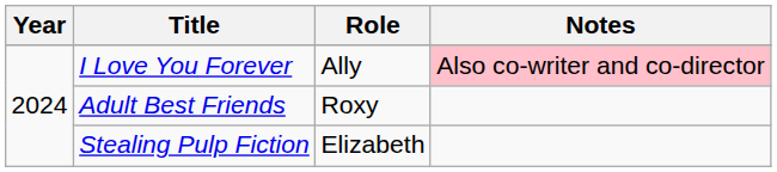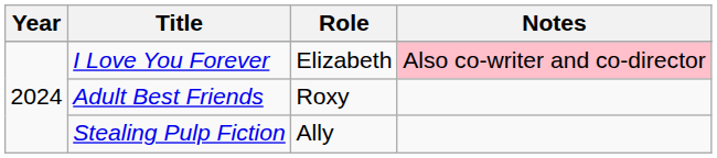I Love You Forever | Role: Ally -> Elizabeth
Stealing Pulp Fiction | Role: Elizabeth -> Ally
